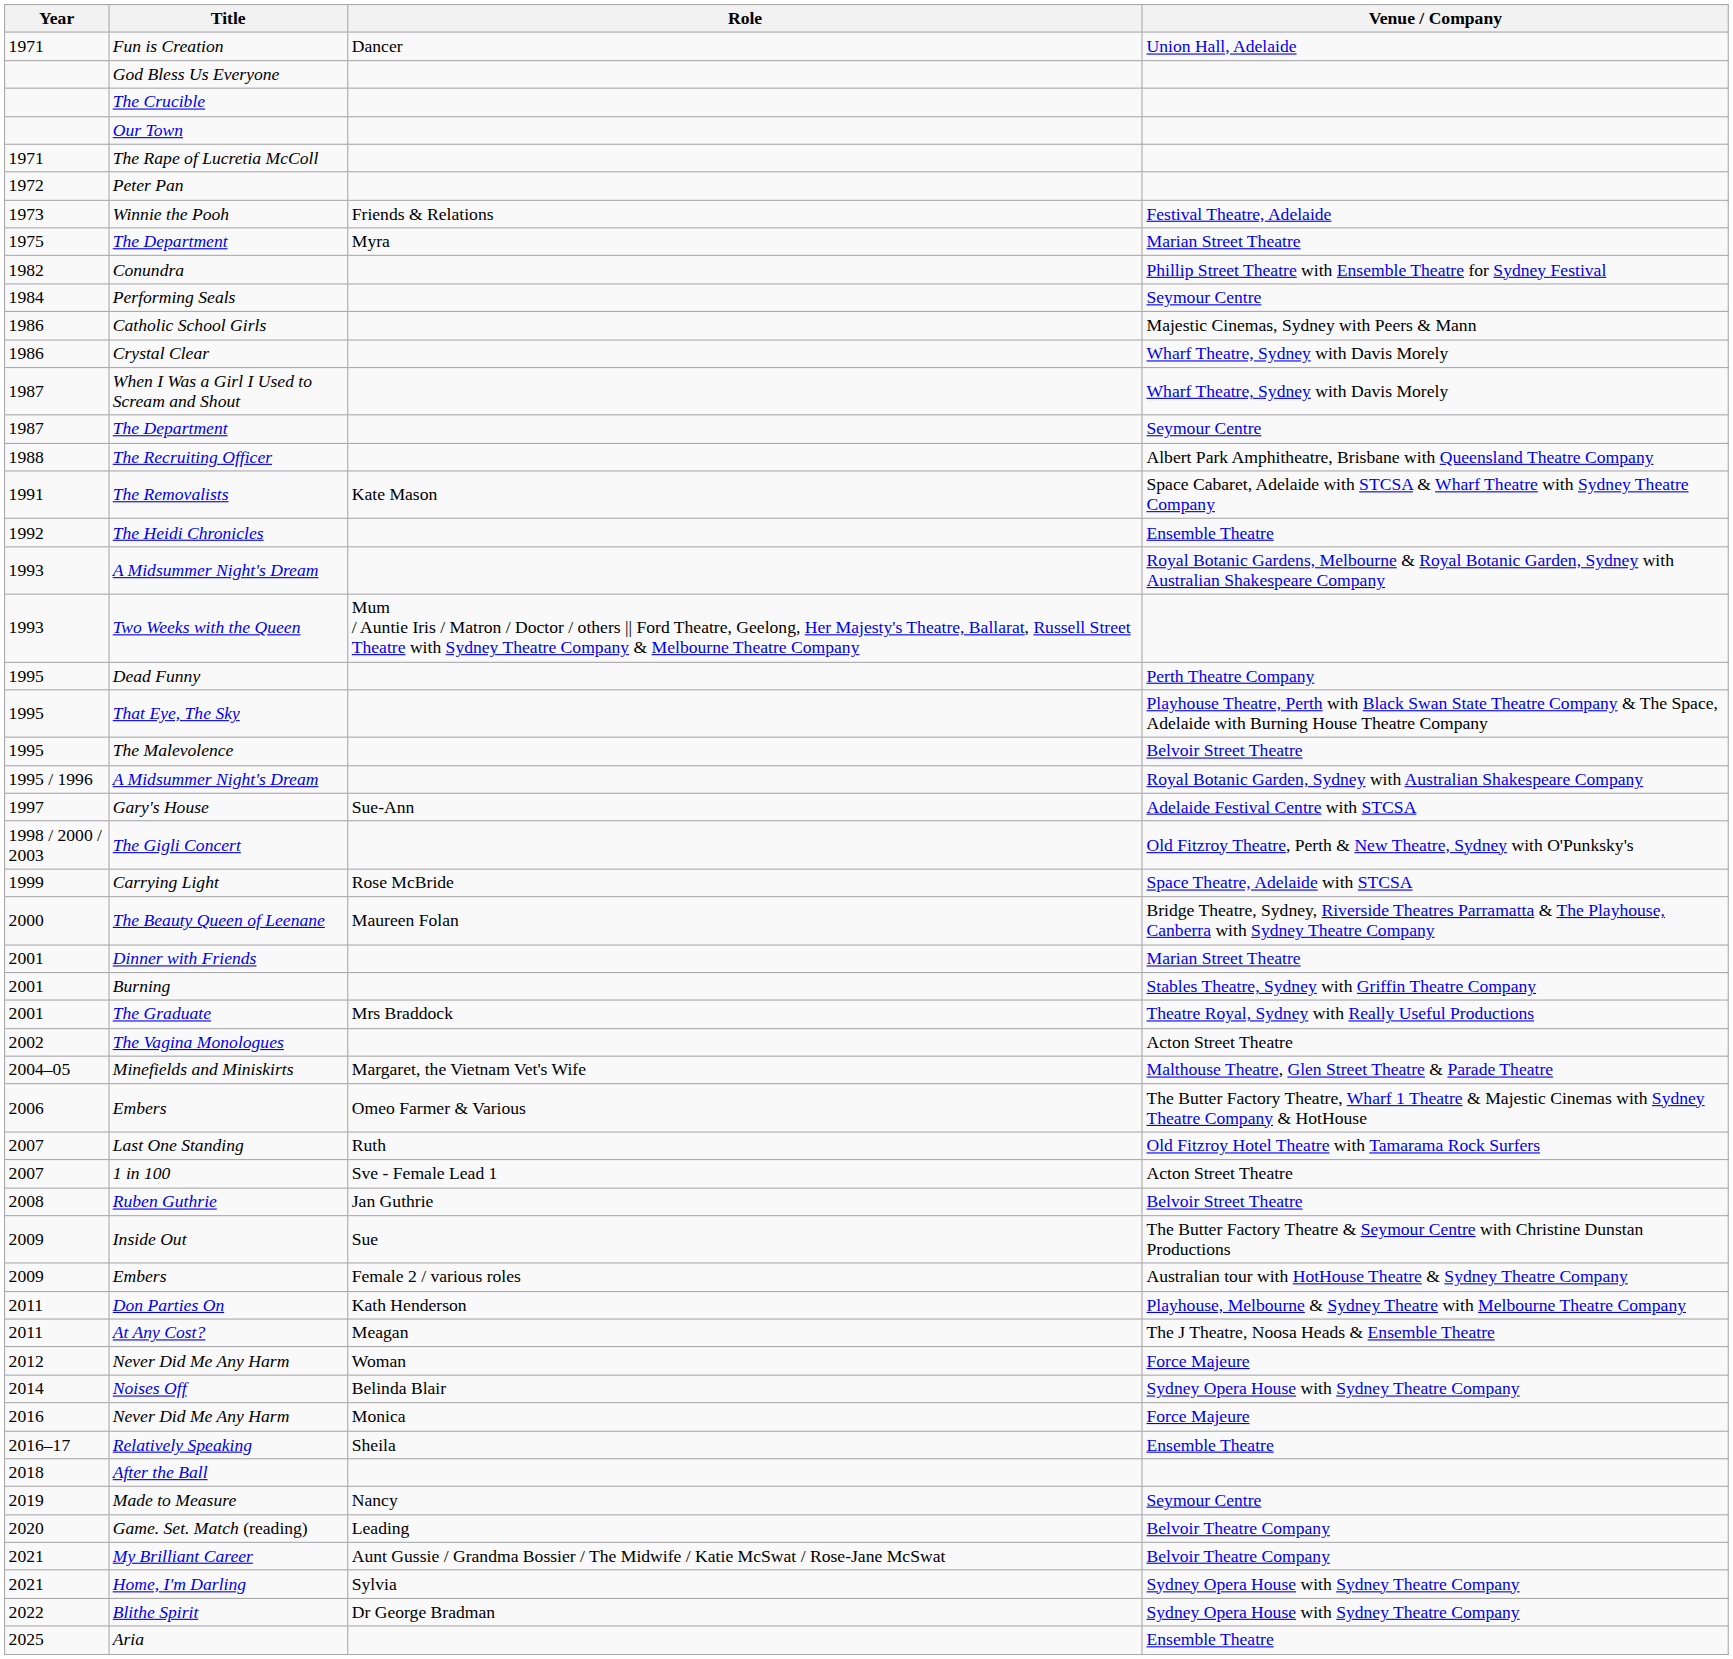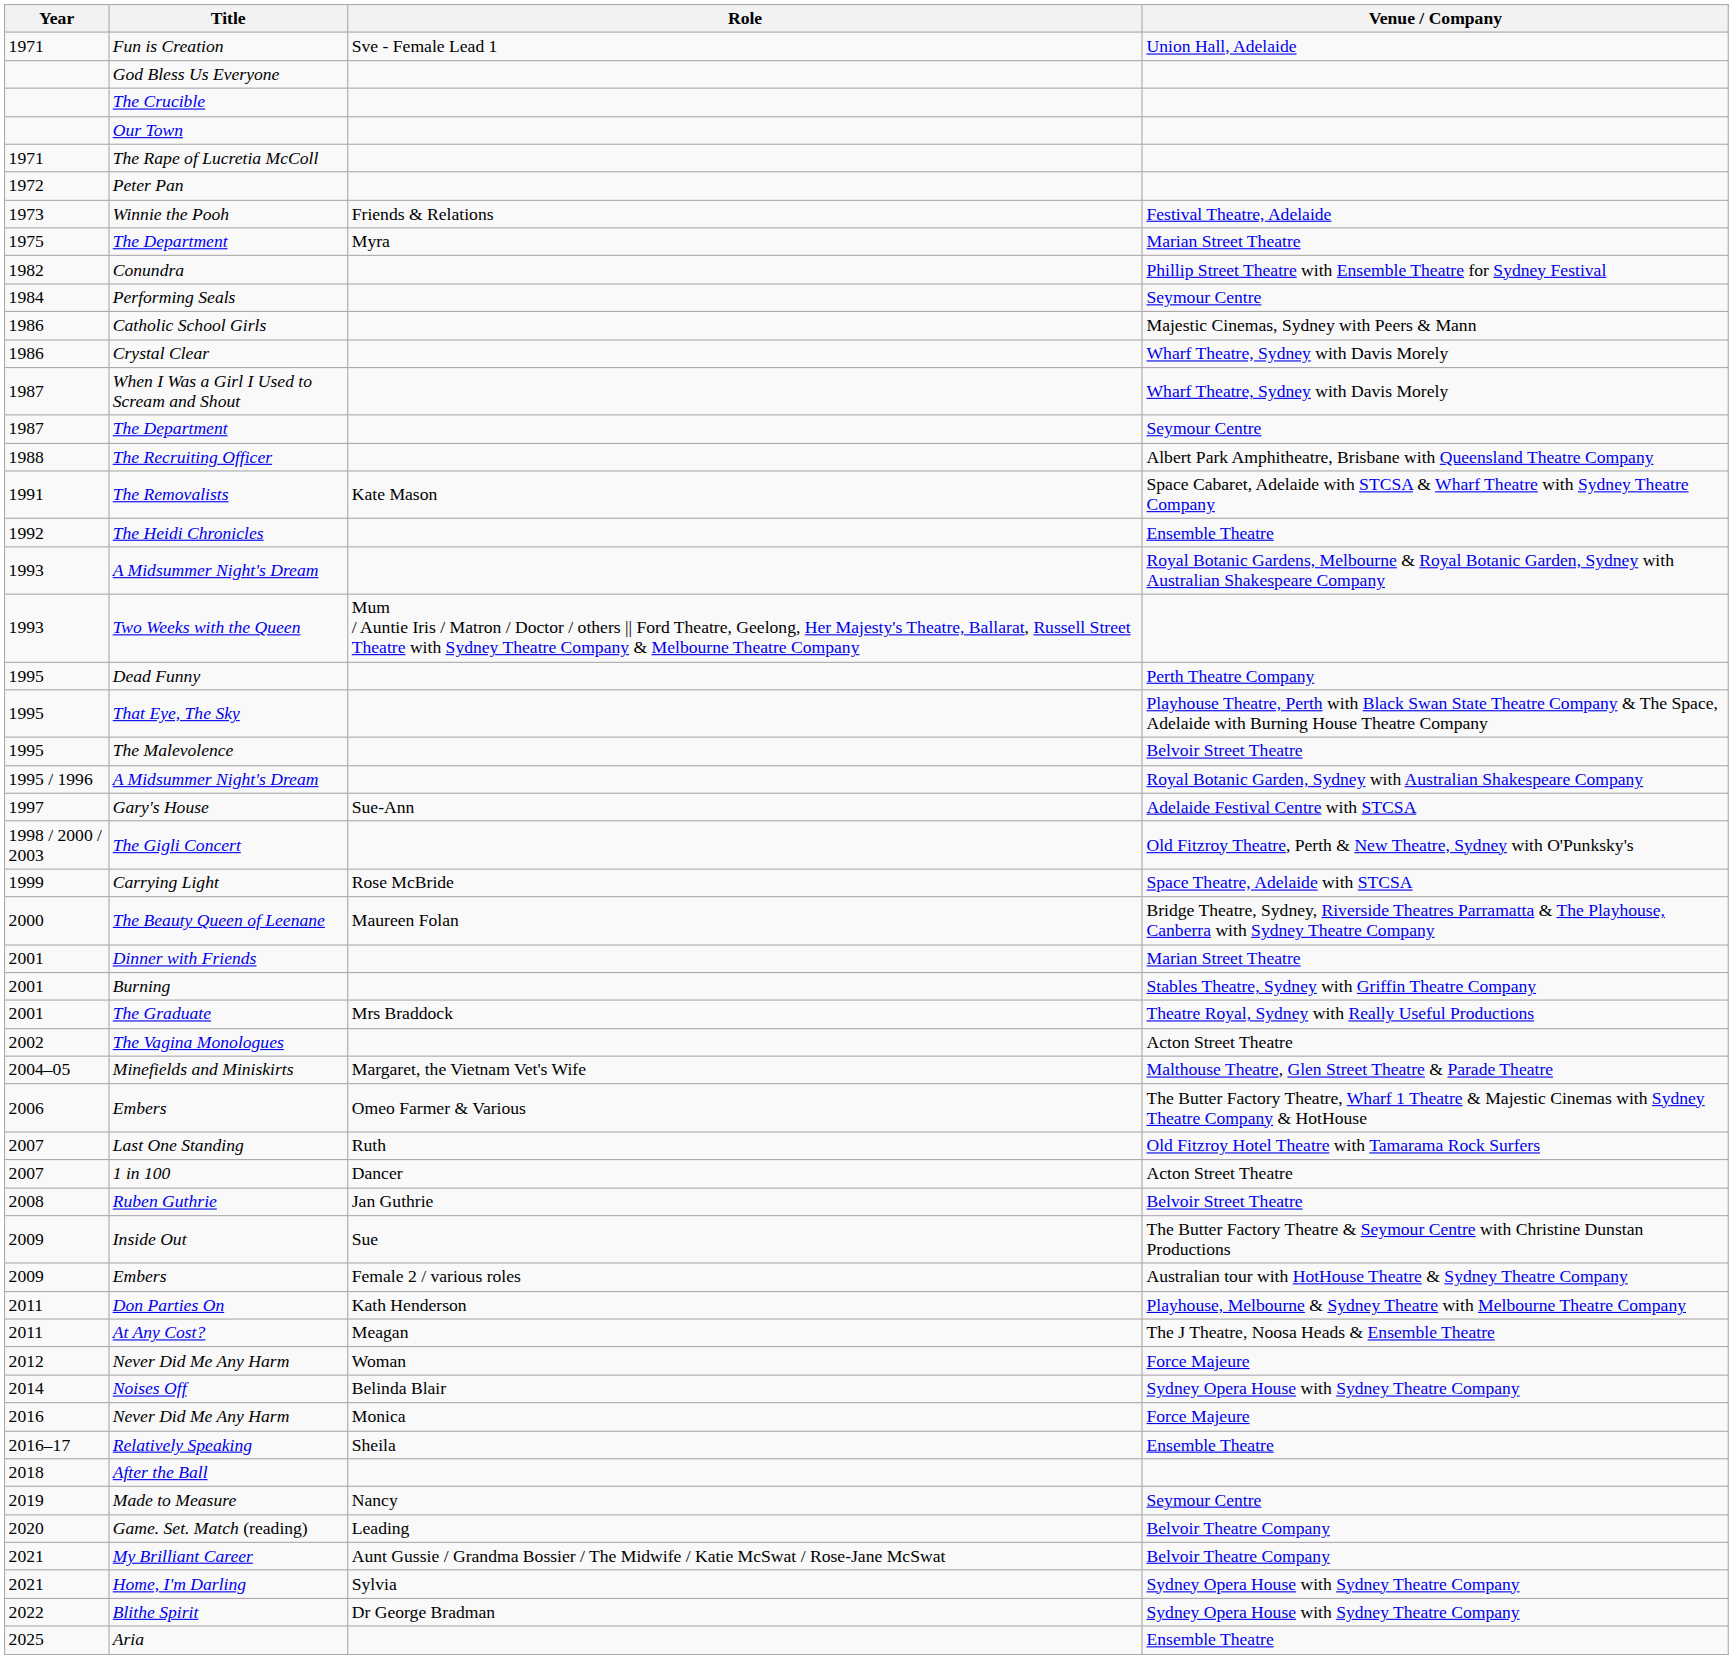Fun is Creation | Role: Dancer -> Sve - Female Lead 1
1 in 100 | Role: Sve - Female Lead 1 -> Dancer
